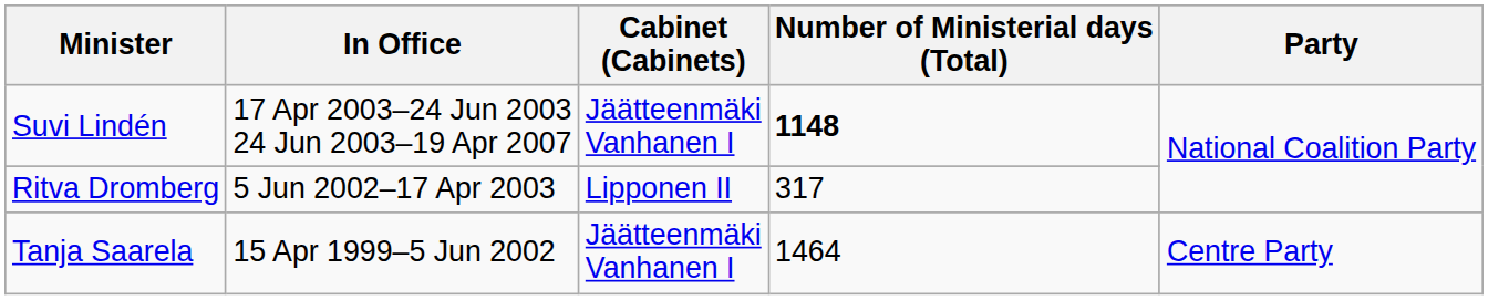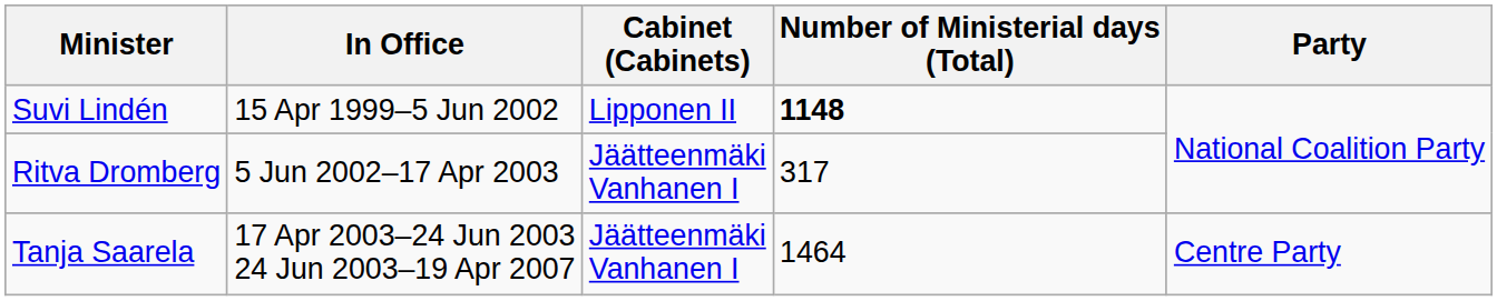Suvi Lindén | In Office: 17 Apr 2003–24 Jun 2003 24 Jun 2003–19 Apr 2007 -> 15 Apr 1999–5 Jun 2002
Suvi Lindén | Cabinet (Cabinets): Jäätteenmäki Vanhanen I -> Lipponen II
Ritva Dromberg | Cabinet (Cabinets): Lipponen II -> Jäätteenmäki Vanhanen I
Tanja Saarela | In Office: 15 Apr 1999–5 Jun 2002 -> 17 Apr 2003–24 Jun 2003 24 Jun 2003–19 Apr 2007
